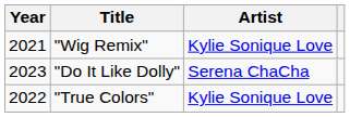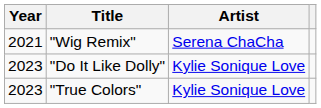"Wig Remix" | Artist: Kylie Sonique Love -> Serena ChaCha
"Do It Like Dolly" | Artist: Serena ChaCha -> Kylie Sonique Love
"True Colors" | Year: 2022 -> 2023
